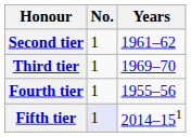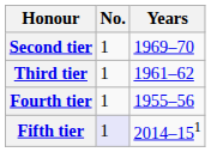Second tier | Years: 1961–62 -> 1969–70
Third tier | Years: 1969–70 -> 1961–62
